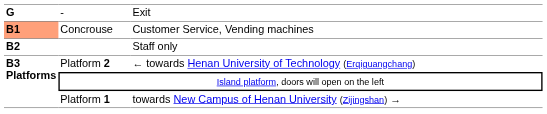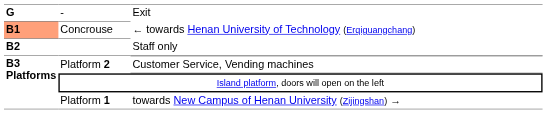Concrouse | column 3: Customer Service, Vending machines -> ← towards Henan University of Technology (Erqiguangchang)
Platform 2 | column 3: ← towards Henan University of Technology (Erqiguangchang) -> Customer Service, Vending machines
